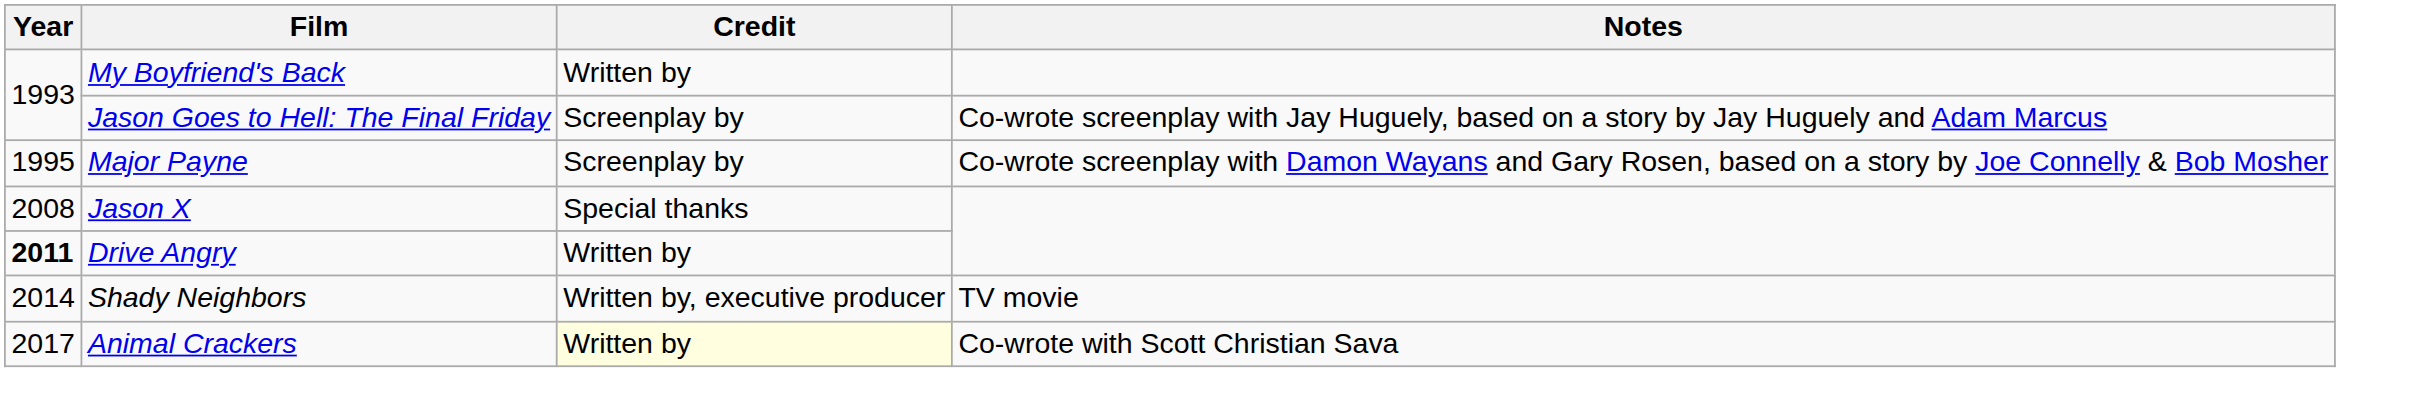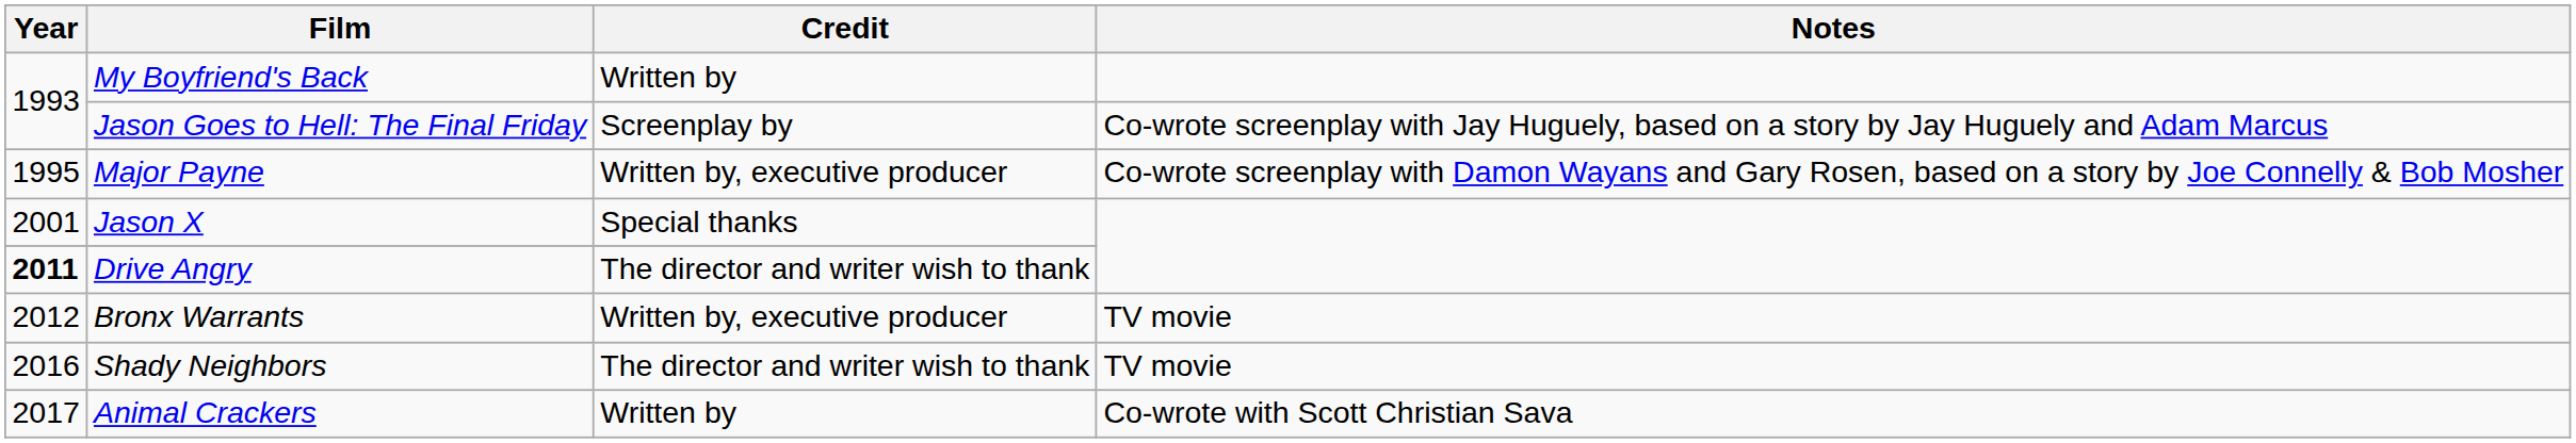Major Payne | Credit: Screenplay by -> Written by, executive producer
Jason X | Year: 2008 -> 2001
Drive Angry | Credit: Written by -> The director and writer wish to thank
+ row: 2012 | Bronx Warrants | Written by, executive producer | TV movie
Shady Neighbors | Year: 2014 -> 2016
Shady Neighbors | Credit: Written by, executive producer -> The director and writer wish to thank
Animal Crackers | Credit: lightyellow background -> no background
